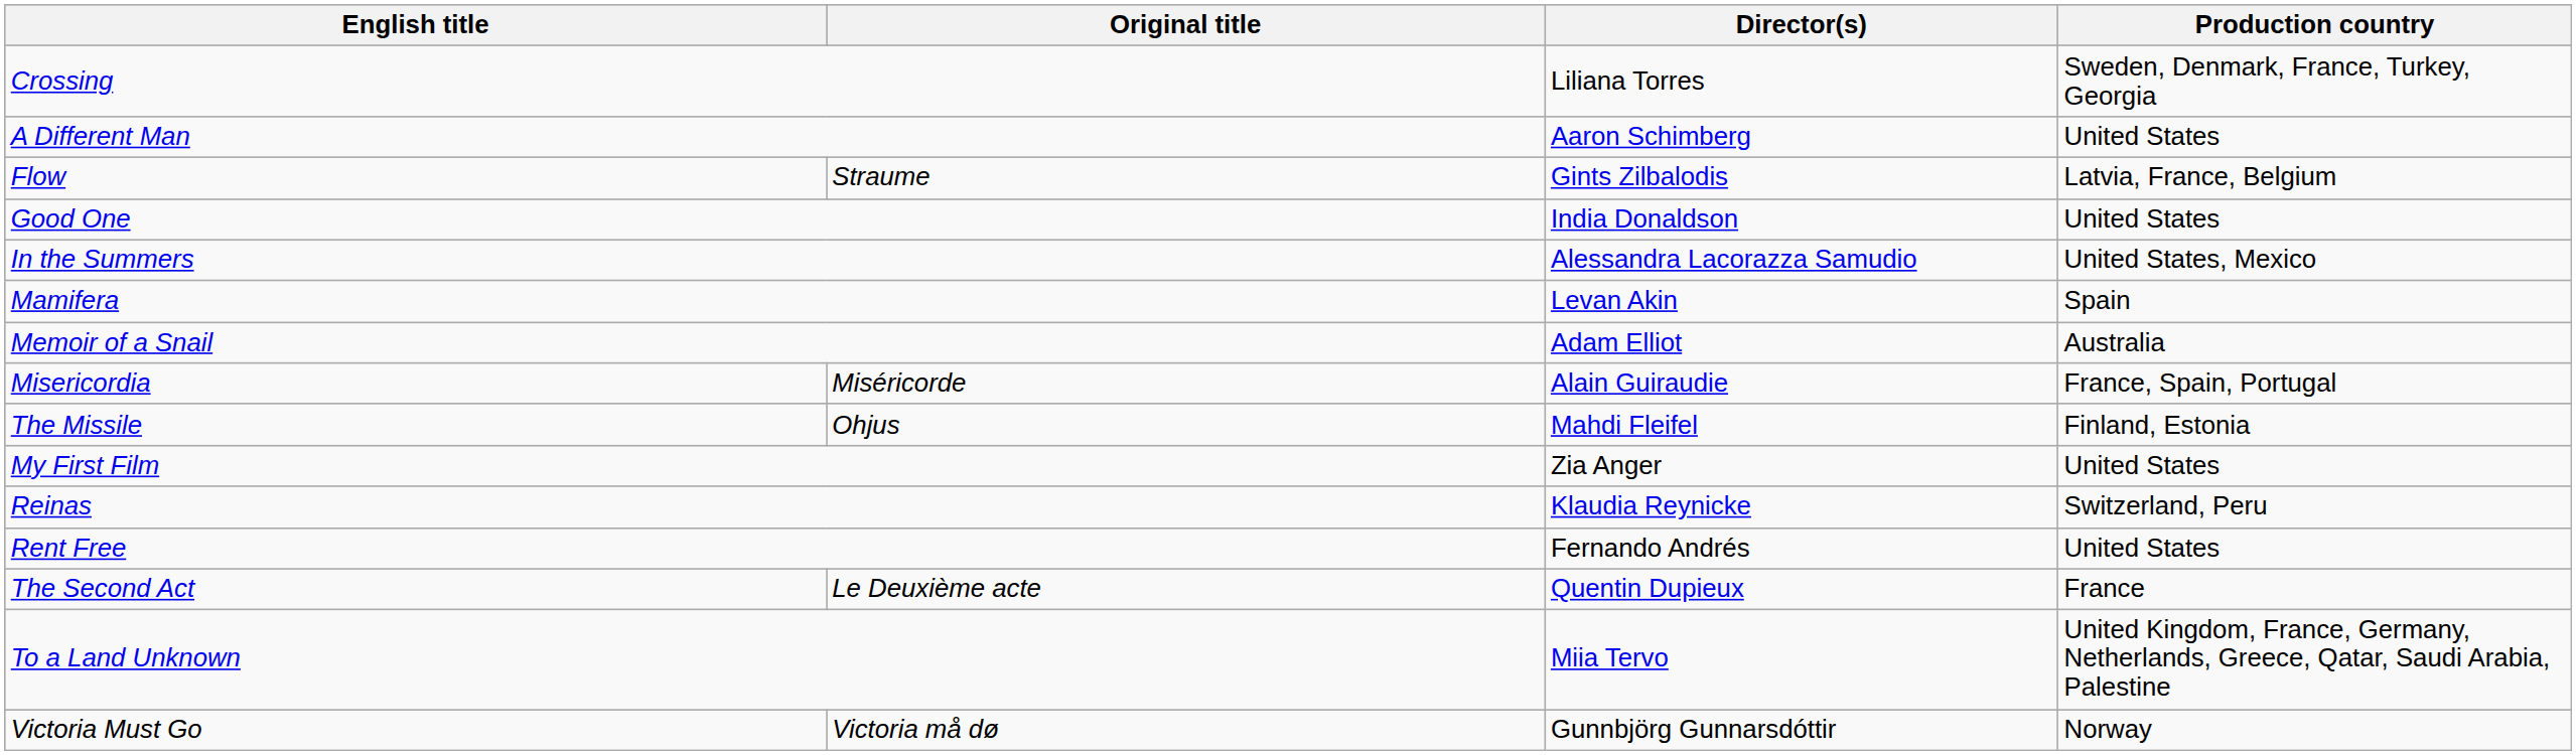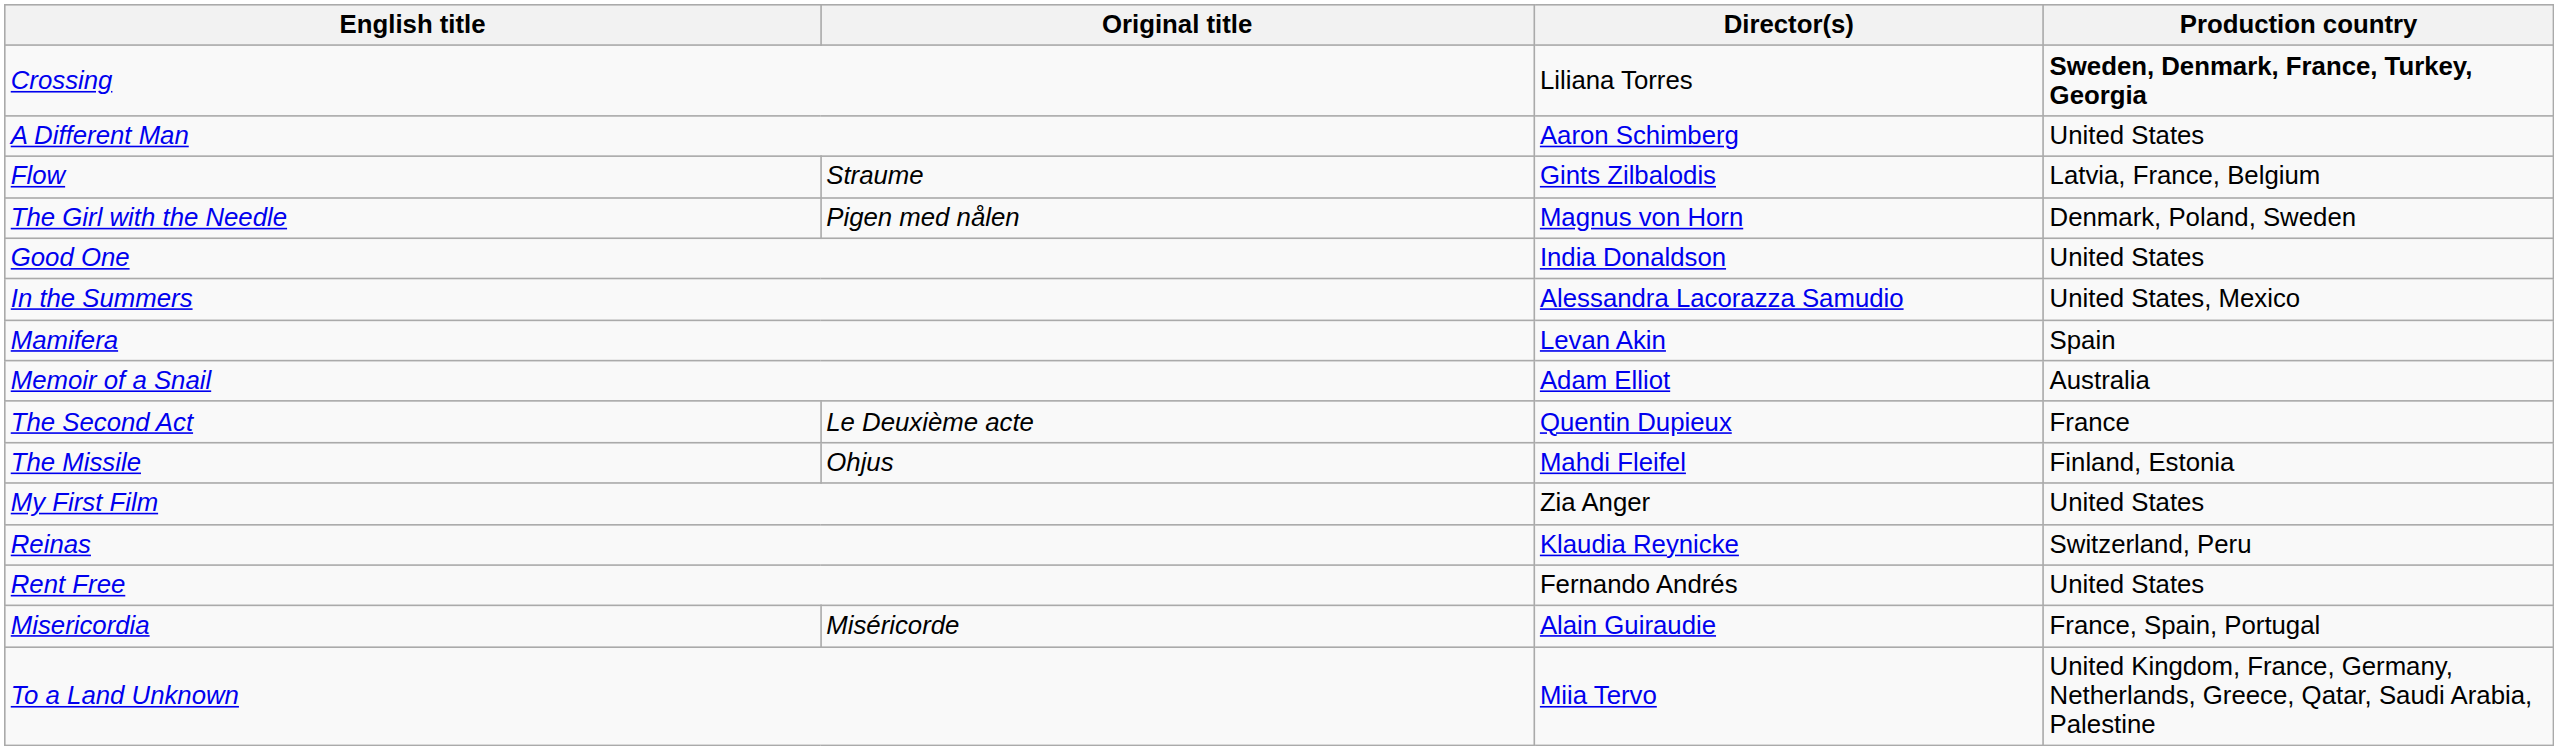Crossing | Production country: normal -> bold
+ row: The Girl with the Needle | Pigen med nålen | Magnus von Horn | Denmark, Poland, Sweden
rows swapped: Misericordia <-> The Second Act
- row: Victoria Must Go | Victoria må dø | Gunnbjörg Gunnarsdóttir | Norway
